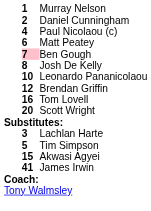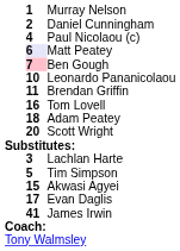Matt Peatey | column 2: no background -> lavender background
- row: 8 | Josh De Kelly
Brendan Griffin | column 2: 12 -> 11
+ row: 18 | Adam Peatey
+ row: 17 | Evan Daglis
